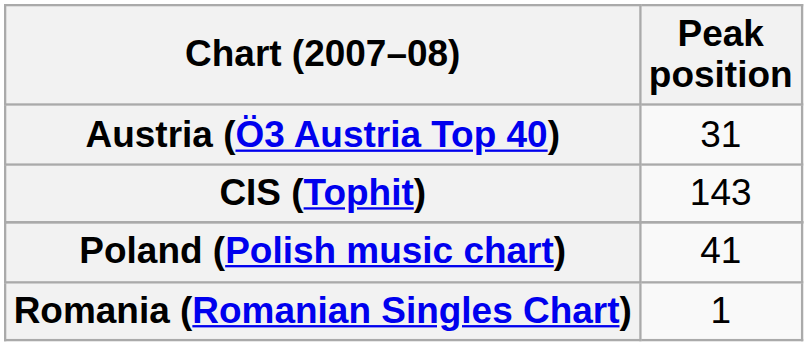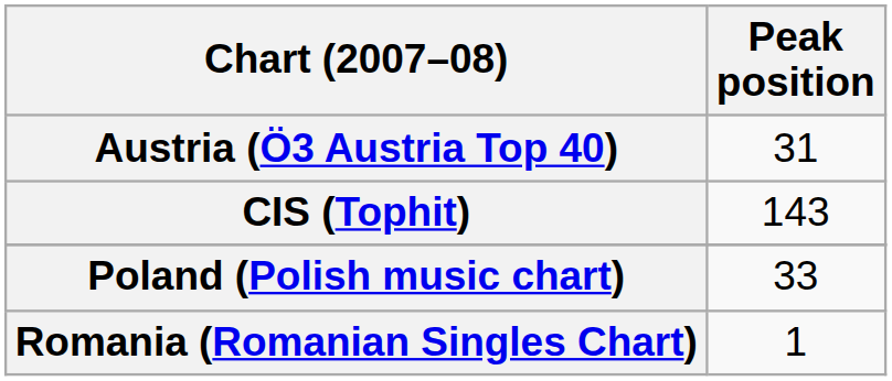Poland (Polish music chart) | Peak position: 41 -> 33
